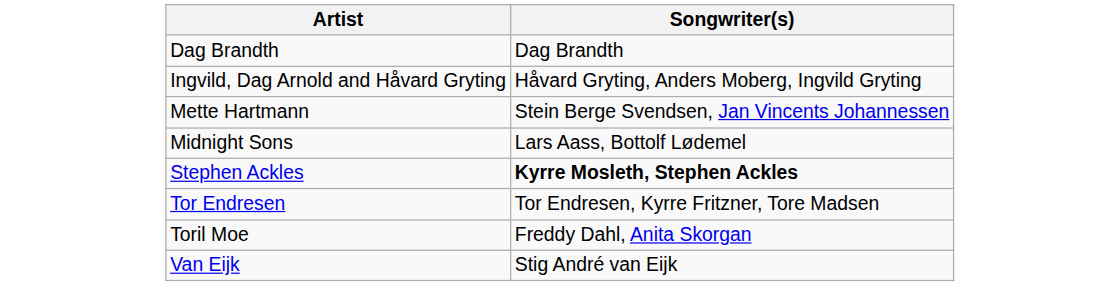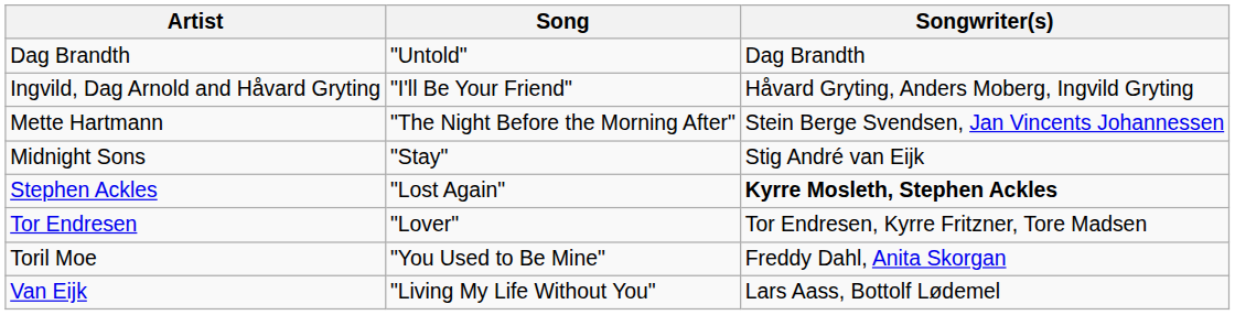+ column: Song | "Untold" | "I'll Be Your Friend" | "The Night Before the Morning After" | "Stay" | "Lost Again" | "Lover" | "You Used to Be Mine" | "Living My Life Without You"
Midnight Sons | Songwriter(s): Lars Aass, Bottolf Lødemel -> Stig André van Eijk
Van Eijk | Songwriter(s): Stig André van Eijk -> Lars Aass, Bottolf Lødemel
